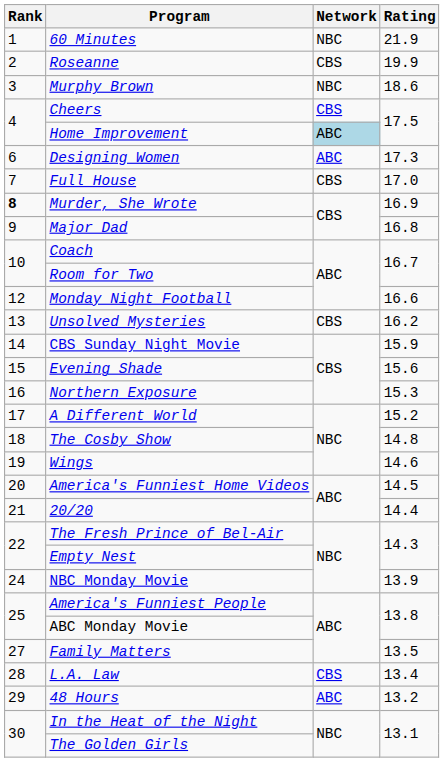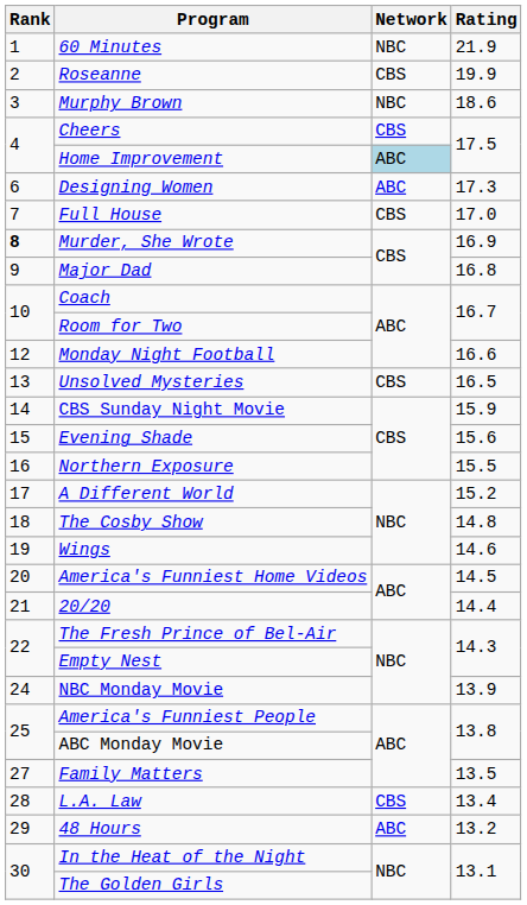Unsolved Mysteries | Rating: 16.2 -> 16.5
Northern Exposure | Rating: 15.3 -> 15.5
